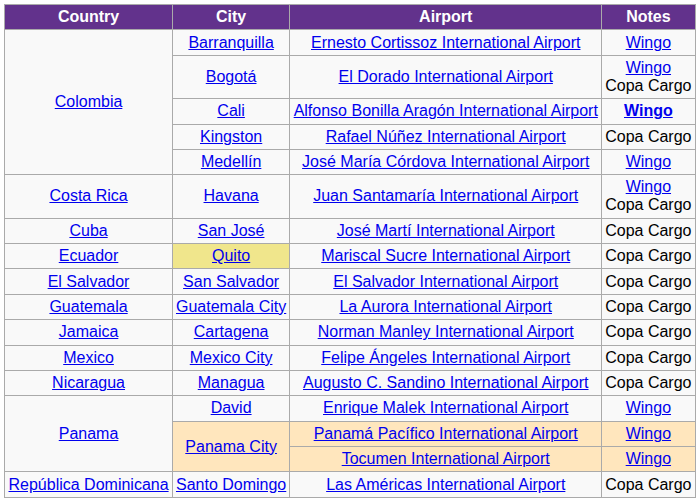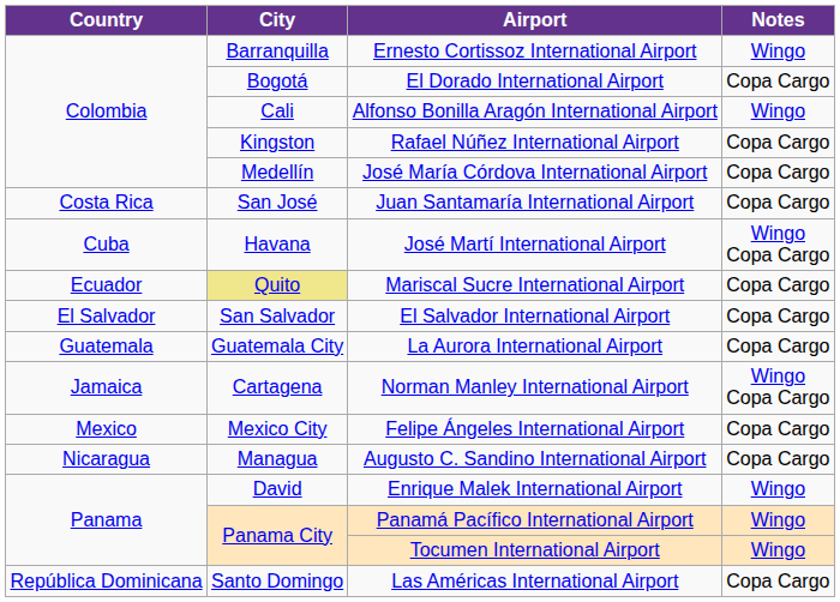El Dorado International Airport | Notes: Wingo Copa Cargo -> Copa Cargo
Alfonso Bonilla Aragón International Airport | Notes: bold -> normal
José María Córdova International Airport | Notes: Wingo -> Copa Cargo
Juan Santamaría International Airport | City: Havana -> San José
Juan Santamaría International Airport | Notes: Wingo Copa Cargo -> Copa Cargo
José Martí International Airport | City: San José -> Havana
José Martí International Airport | Notes: Copa Cargo -> Wingo Copa Cargo
Norman Manley International Airport | Notes: Copa Cargo -> Wingo Copa Cargo
